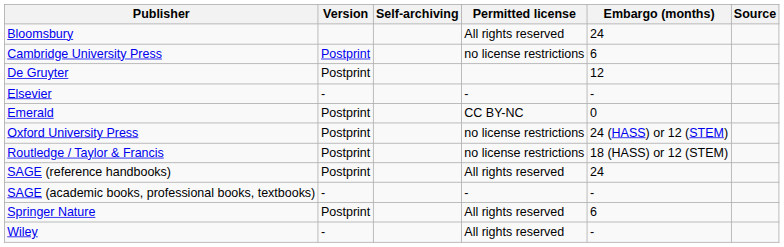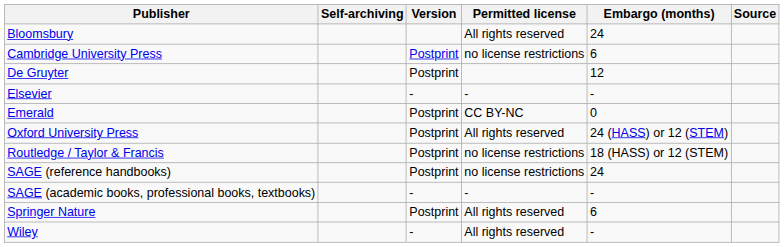columns swapped: Self-archiving <-> Version
Oxford University Press | Permitted license: no license restrictions -> All rights reserved
SAGE (reference handbooks) | Permitted license: All rights reserved -> no license restrictions
